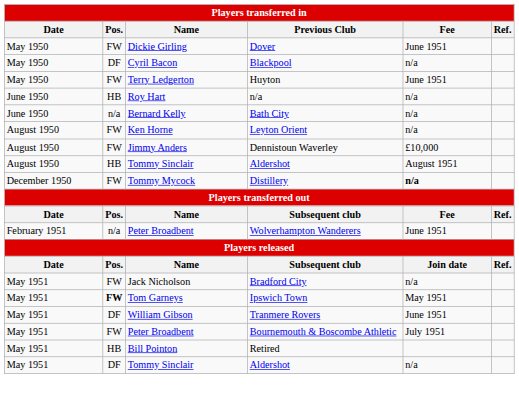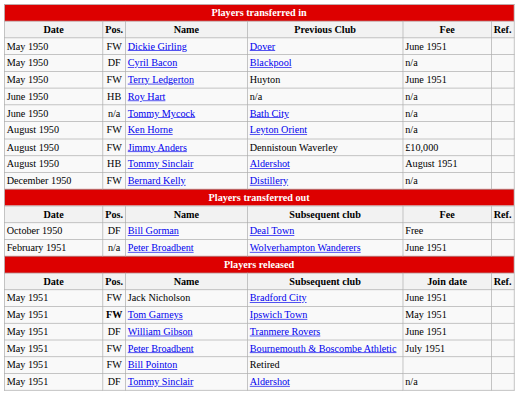Bath City | Name: Bernard Kelly -> Tommy Mycock
Distillery | Name: Tommy Mycock -> Bernard Kelly
Distillery | Fee: bold -> normal
+ row: October 1950 | DF | Bill Gorman | Deal Town | Free
Bradford City | Fee: n/a -> June 1951
Retired | Pos.: HB -> FW
